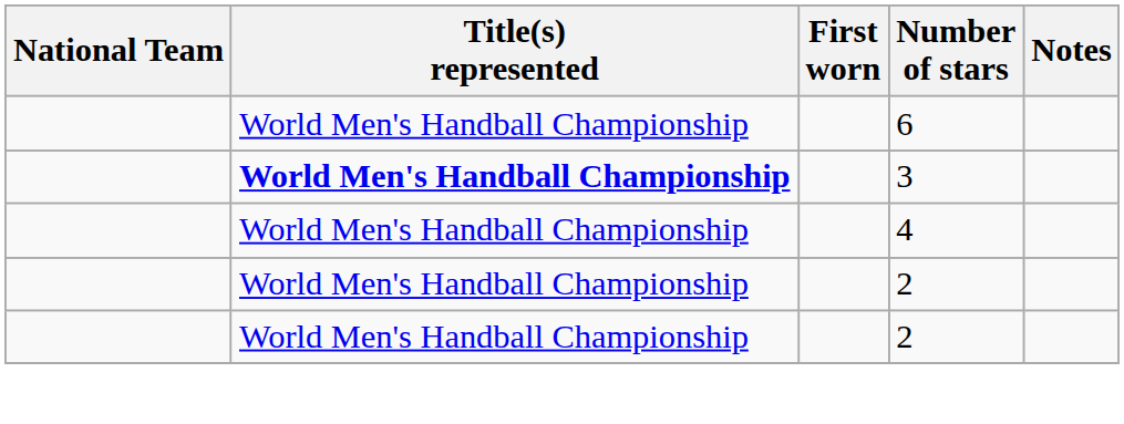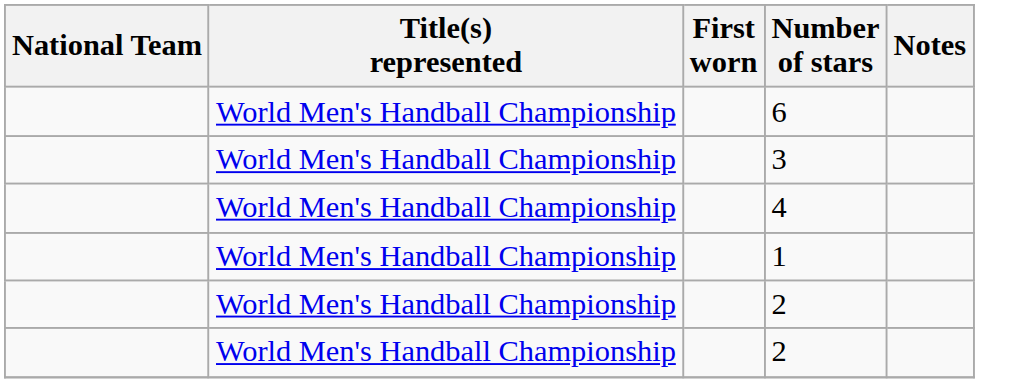3 | Title(s) represented: bold -> normal
+ row: World Men's Handball Championship | 1
